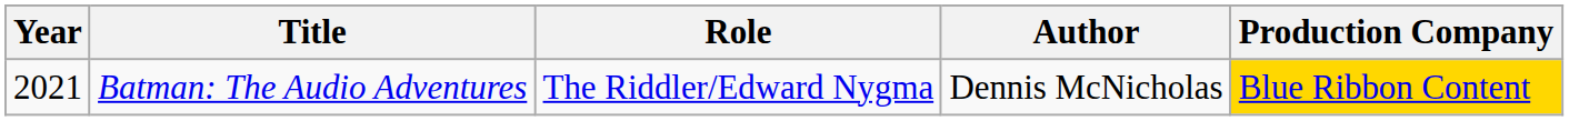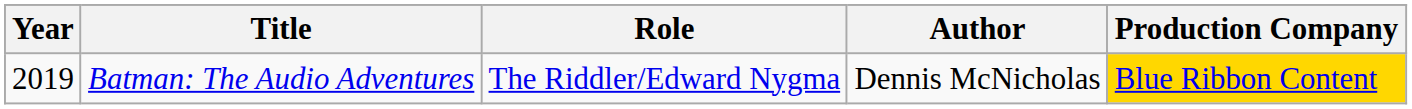Batman: The Audio Adventures | Year: 2021 -> 2019
